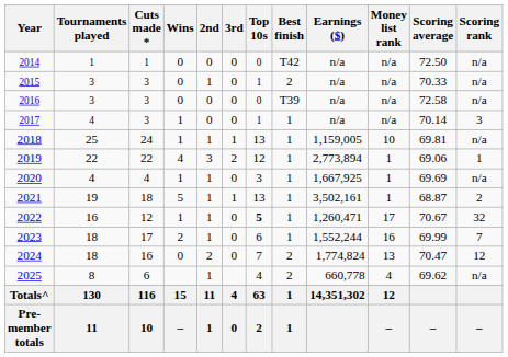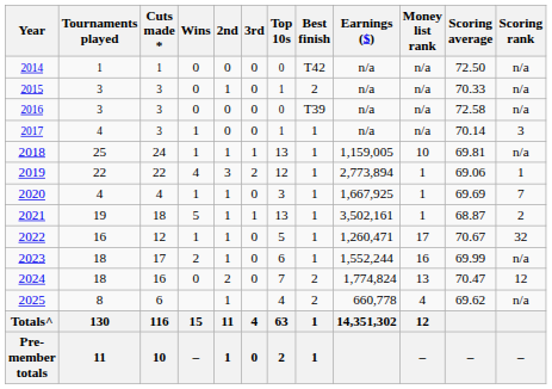2020 | Scoring rank: n/a -> 7
2022 | Top 10s: bold -> normal
2023 | Scoring rank: 7 -> n/a
